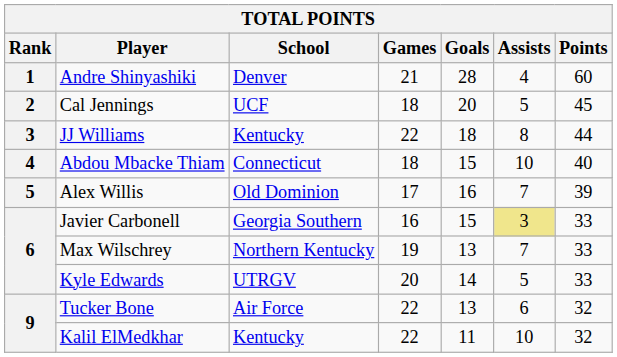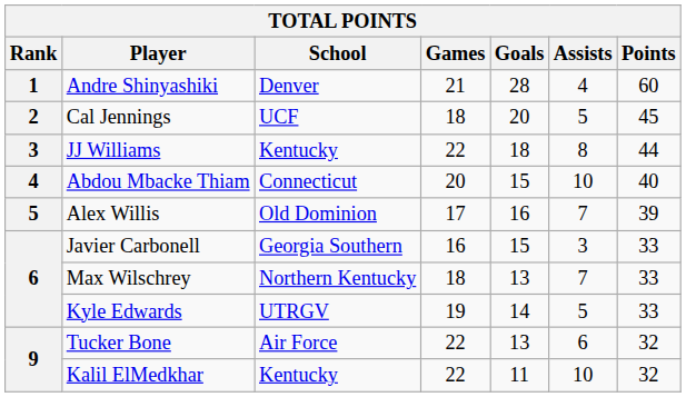Abdou Mbacke Thiam | Games: 18 -> 20
Javier Carbonell | Assists: khaki background -> no background
Max Wilschrey | Games: 19 -> 18
Kyle Edwards | Games: 20 -> 19
